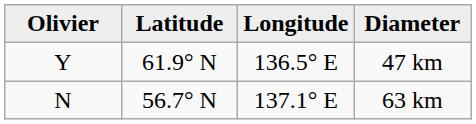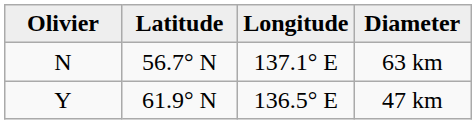rows swapped: 63 km <-> 47 km
